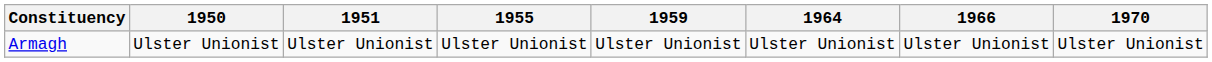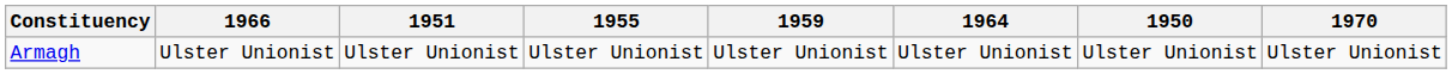columns swapped: 1950 <-> 1966
